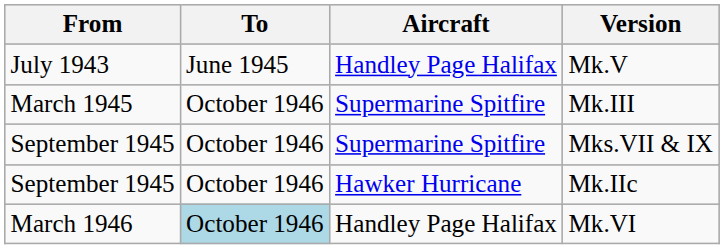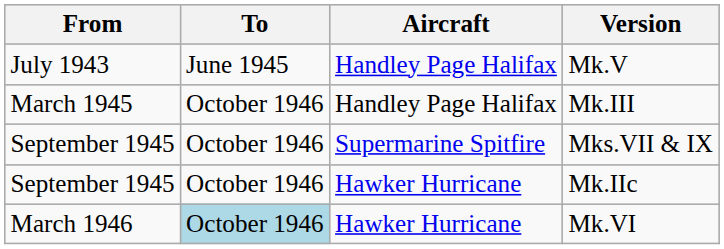Mk.III | Aircraft: Supermarine Spitfire -> Handley Page Halifax
Mk.VI | Aircraft: Handley Page Halifax -> Hawker Hurricane
